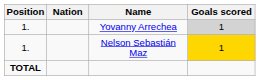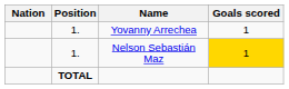columns swapped: Position <-> Nation
Yovanny Arrechea | Goals scored: lightgrey background -> no background
